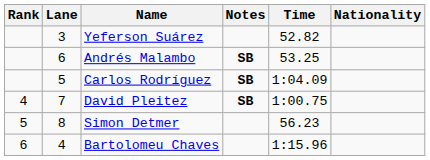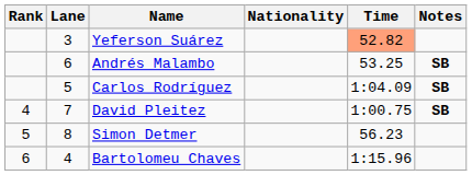columns swapped: Nationality <-> Notes
Yeferson Suárez | Time: no background -> lightsalmon background
